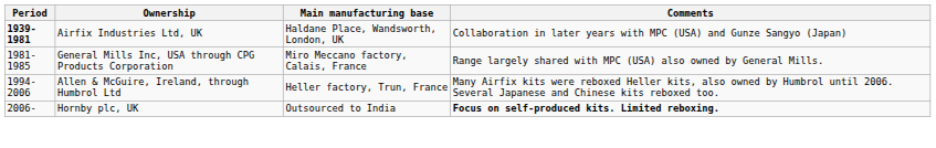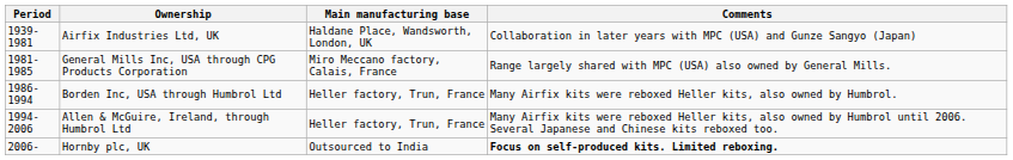Airfix Industries Ltd, UK | Period: bold -> normal
+ row: 1986-1994 | Borden Inc, USA through Humbrol Ltd | Heller factory, Trun, France | Many Airfix kits were reboxed Heller kits, also owned by Humbrol.
